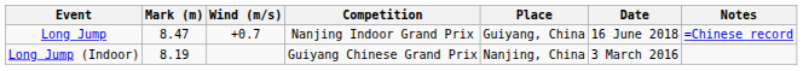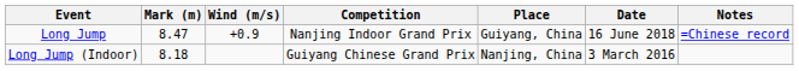Long Jump | Wind (m/s): +0.7 -> +0.9
Long Jump (Indoor) | Mark (m): 8.19 -> 8.18
